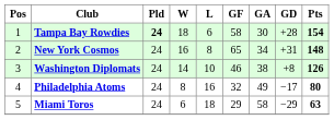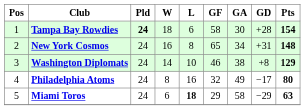Washington Diplomats | Pts: 126 -> 129
Miami Toros | L: normal -> bold
